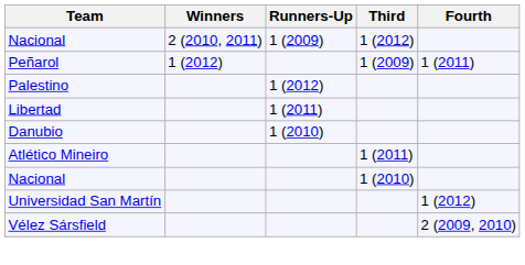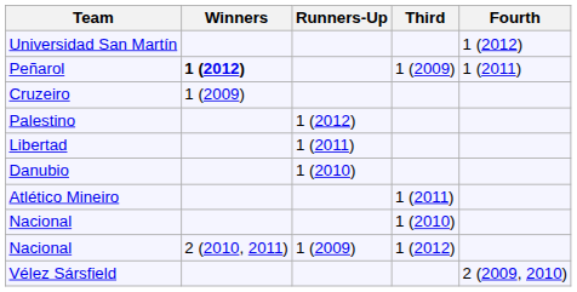rows swapped: Nacional / 1 (2009) <-> Universidad San Martín
Peñarol | Winners: normal -> bold
+ row: Cruzeiro | 1 (2009)
